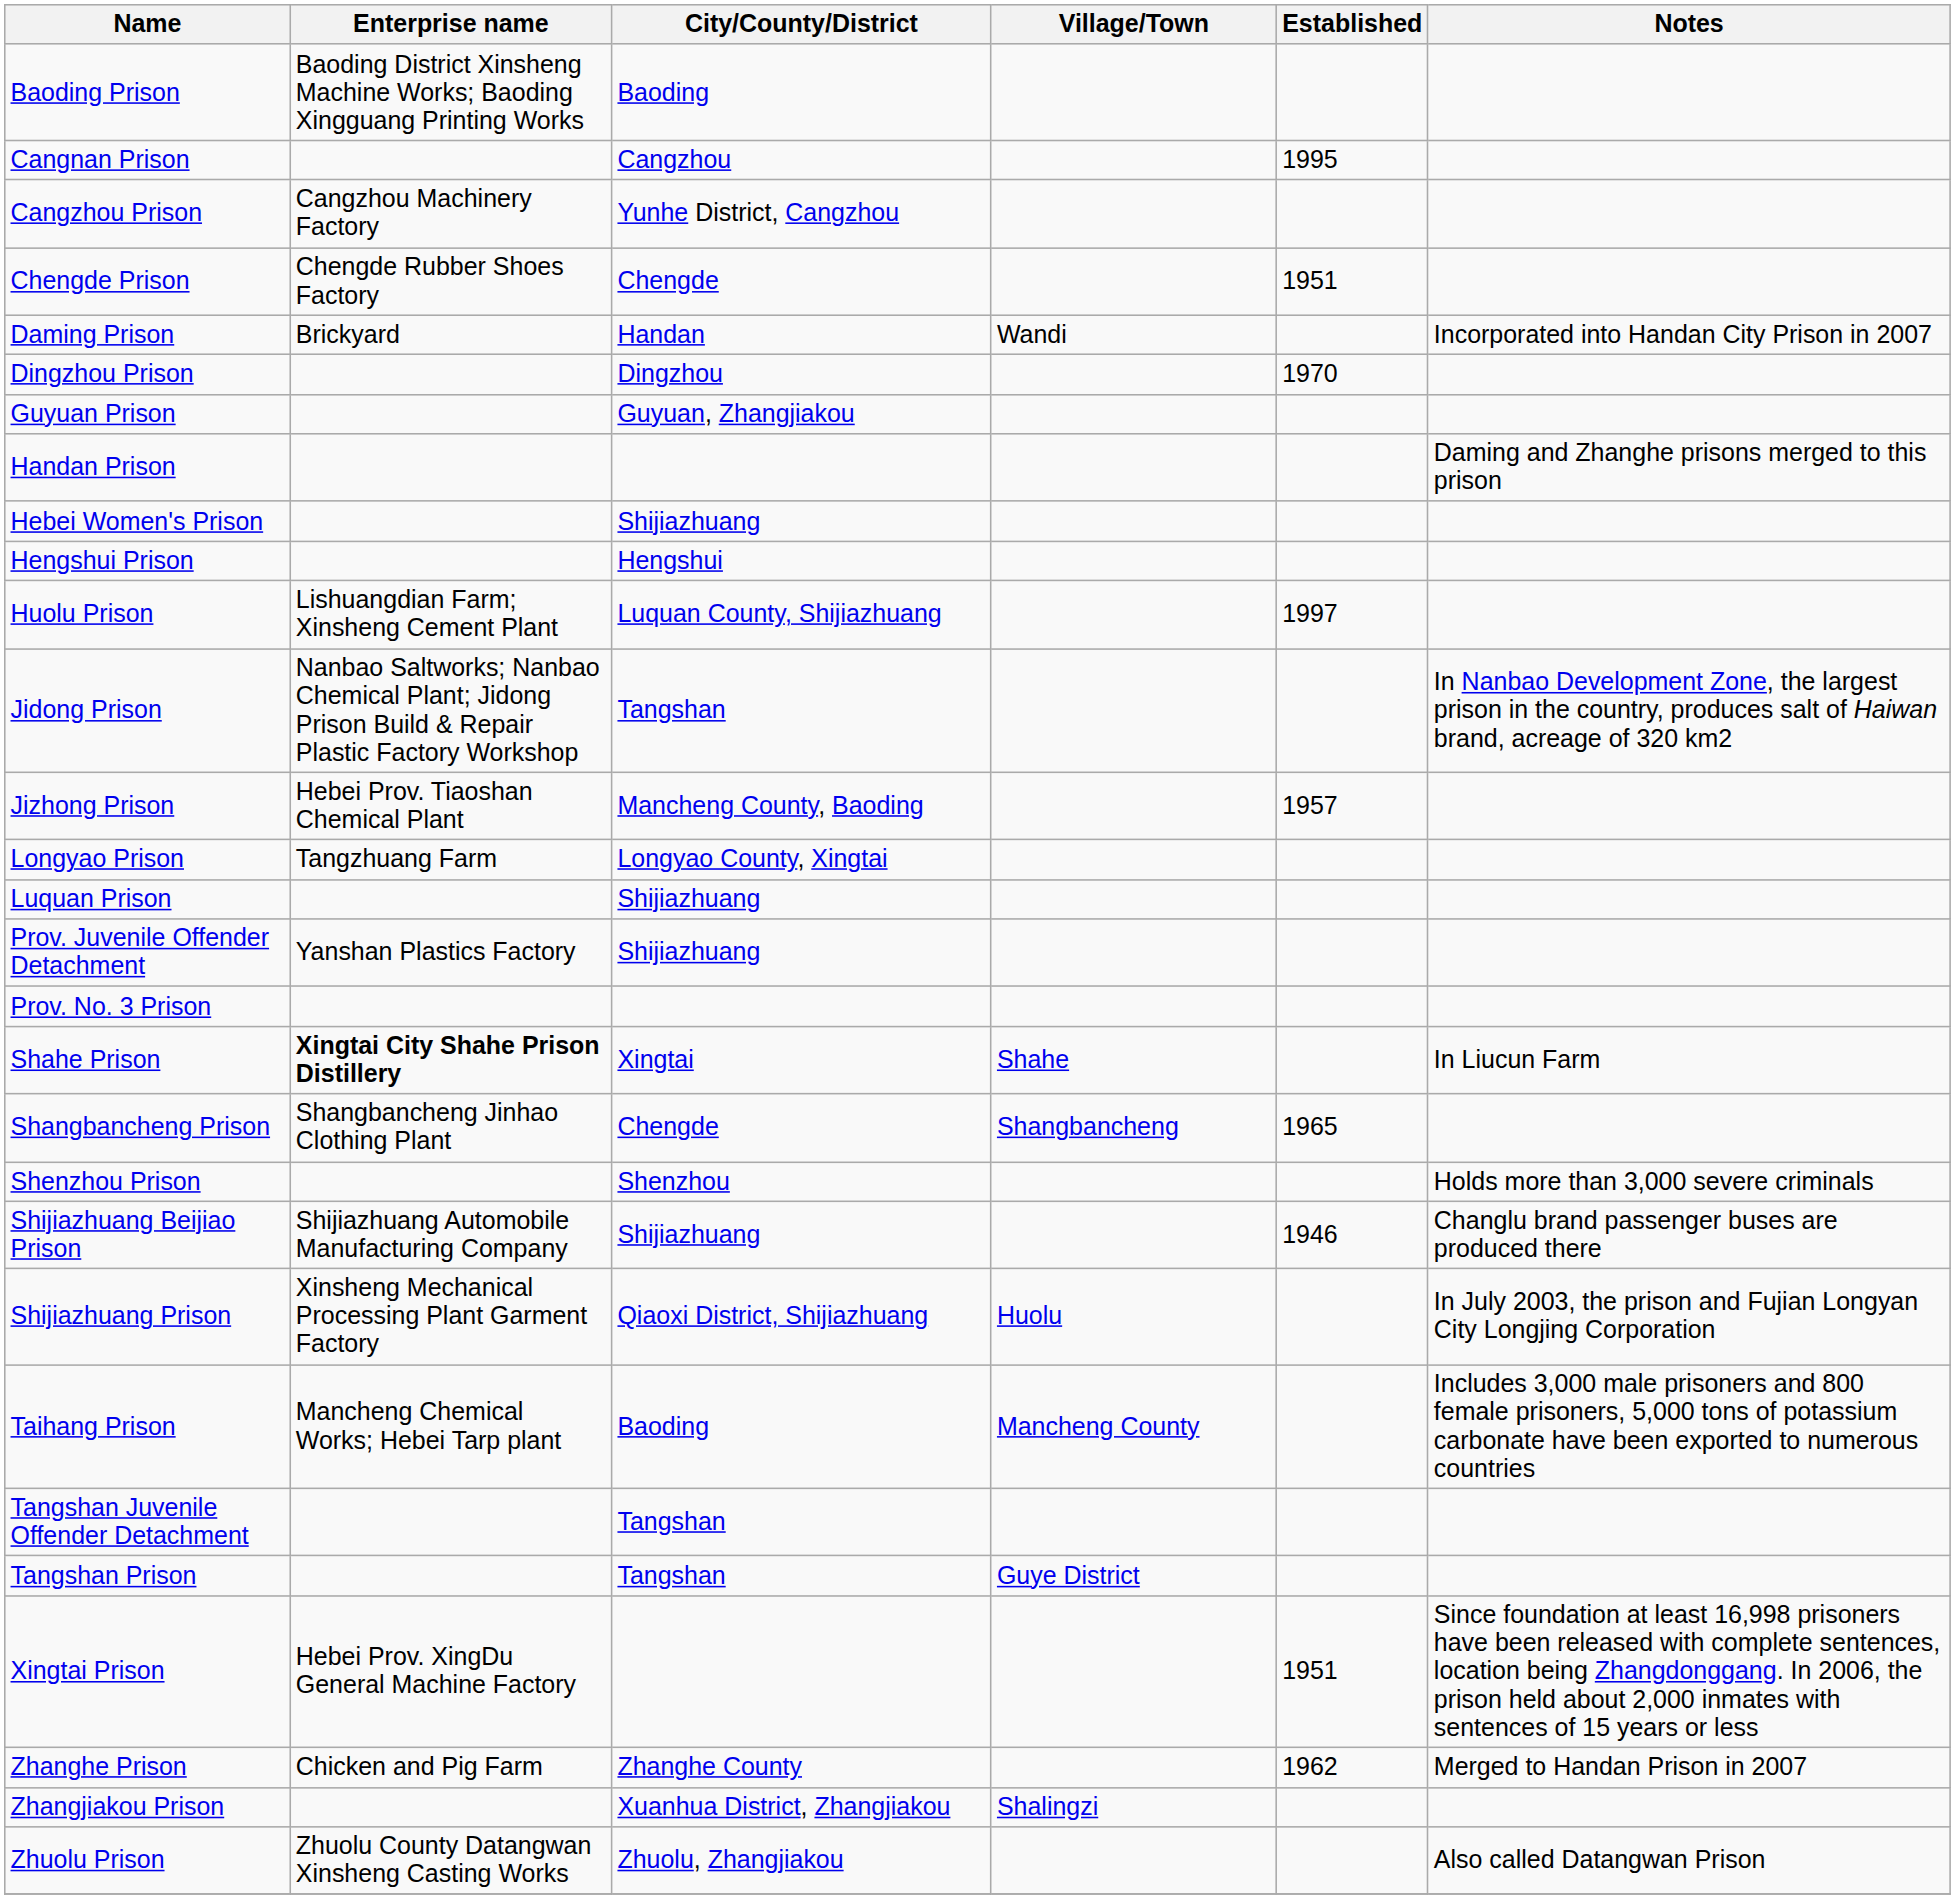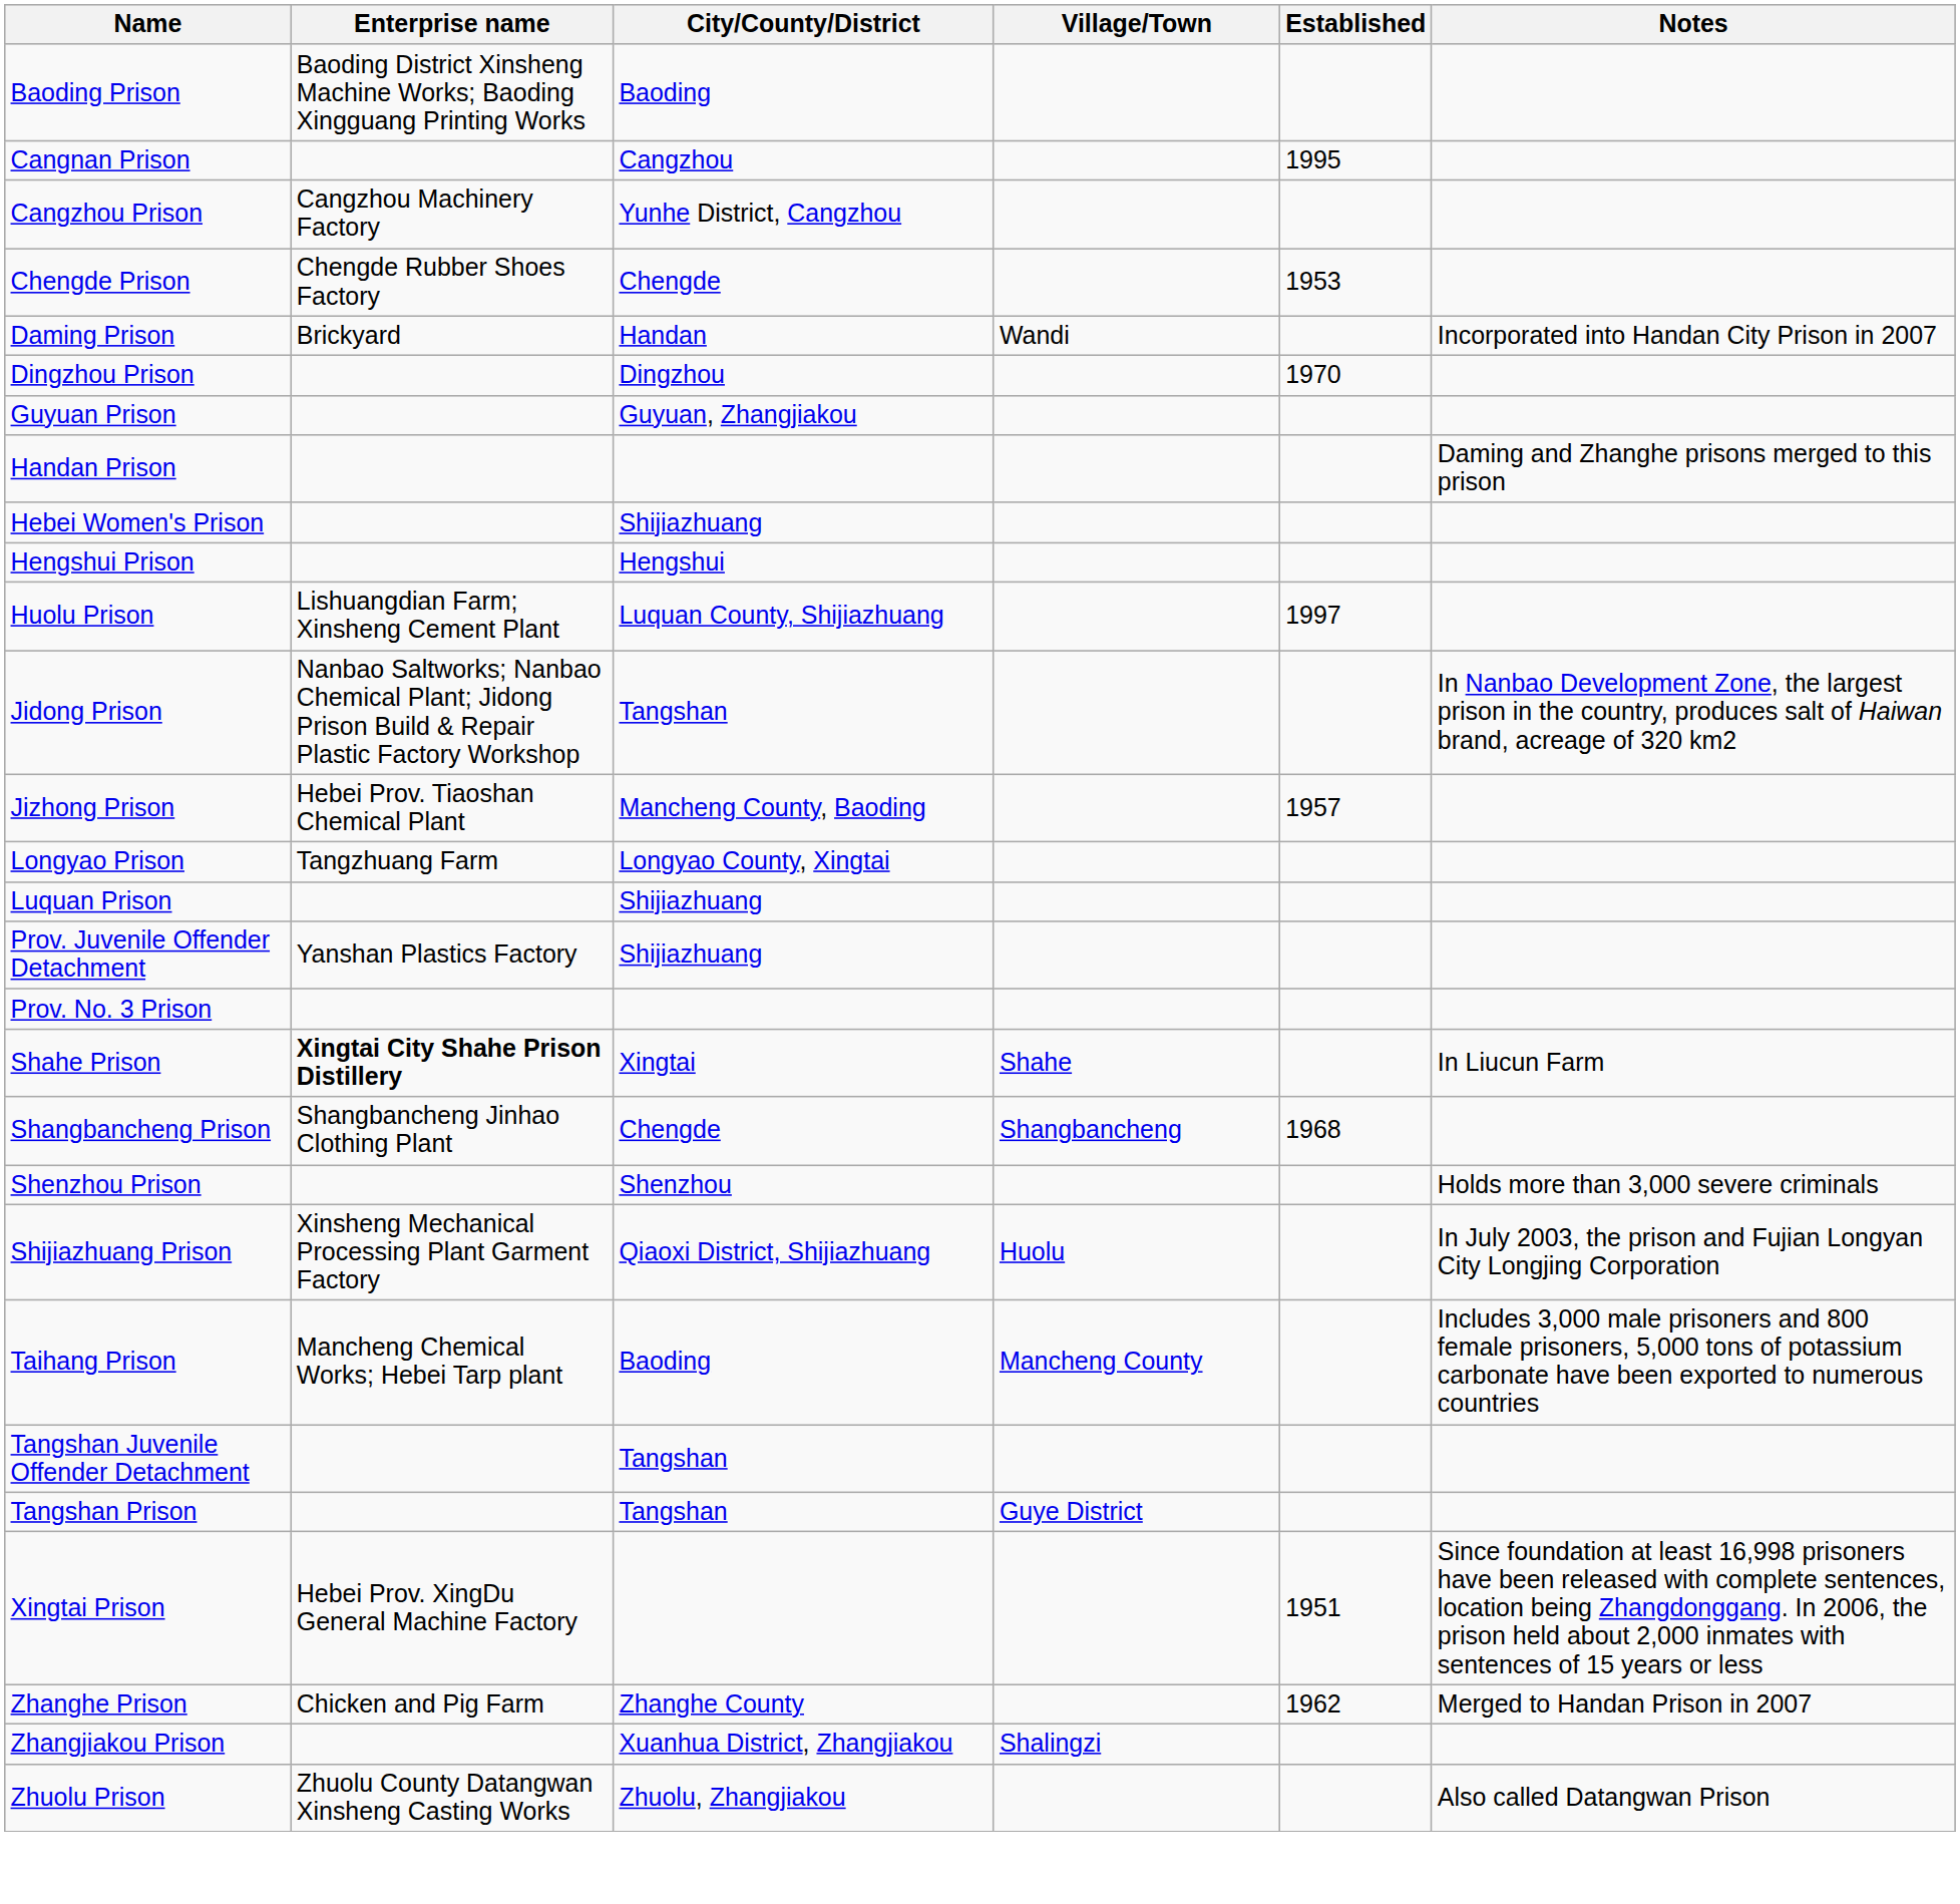Chengde Prison | Established: 1951 -> 1953
Shangbancheng Prison | Established: 1965 -> 1968
- row: Shijiazhuang Beijiao Prison | Shijiazhuang Automobile Manufacturing Company | Shijiazhuang | 1946 | Changlu brand passenger buses are produced there
